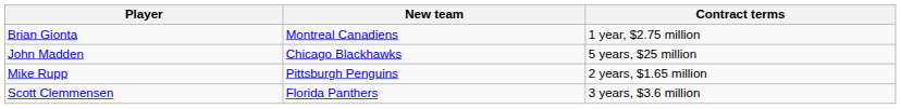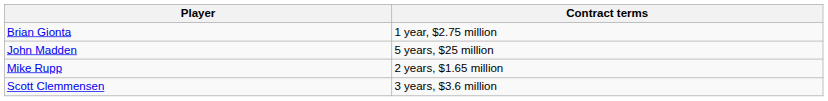- column: New team | Montreal Canadiens | Chicago Blackhawks | Pittsburgh Penguins | Florida Panthers
